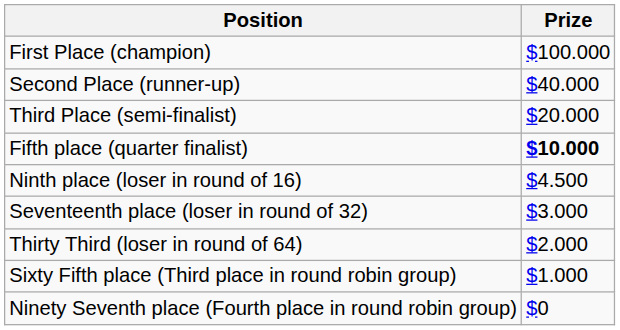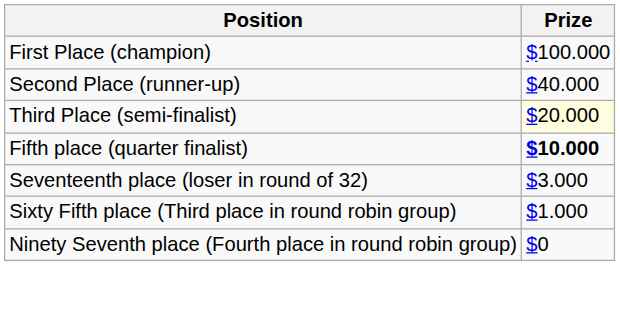Third Place (semi-finalist) | Prize: no background -> lightyellow background
- row: Ninth place (loser in round of 16) | $4.500
- row: Thirty Third (loser in round of 64) | $2.000
